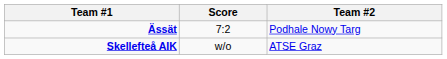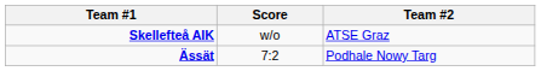rows swapped: Ässät <-> Skellefteå AIK
